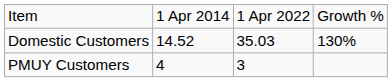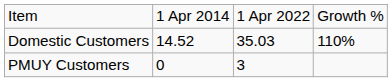Domestic Customers | column 4: 130% -> 110%
PMUY Customers | column 2: 4 -> 0
